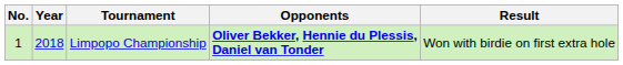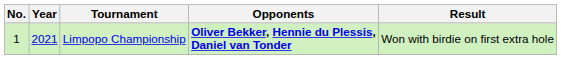Limpopo Championship | Year: 2018 -> 2021
